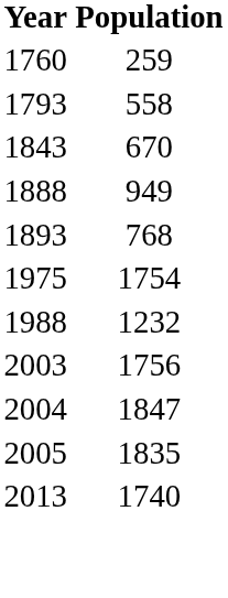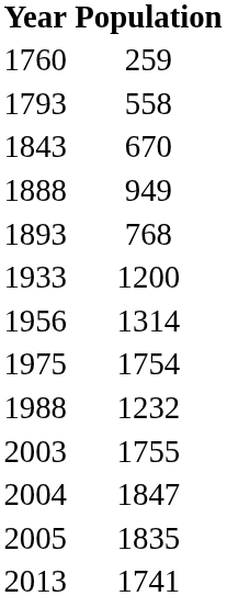+ row: 1933 | 1200
+ row: 1956 | 1314
2003 | Population: 1756 -> 1755
2013 | Population: 1740 -> 1741
